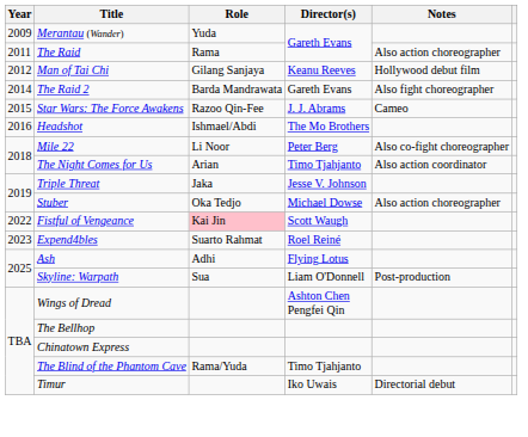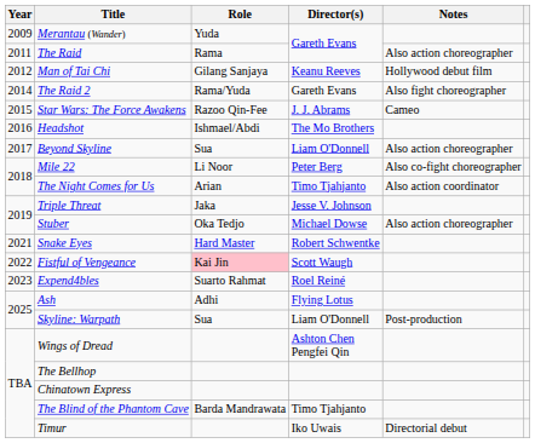The Raid 2 | Role: Barda Mandrawata -> Rama/Yuda
+ row: 2017 | Beyond Skyline | Sua | Liam O'Donnell | Also action choreographer
+ row: 2021 | Snake Eyes | Hard Master | Robert Schwentke
The Blind of the Phantom Cave | Role: Rama/Yuda -> Barda Mandrawata
